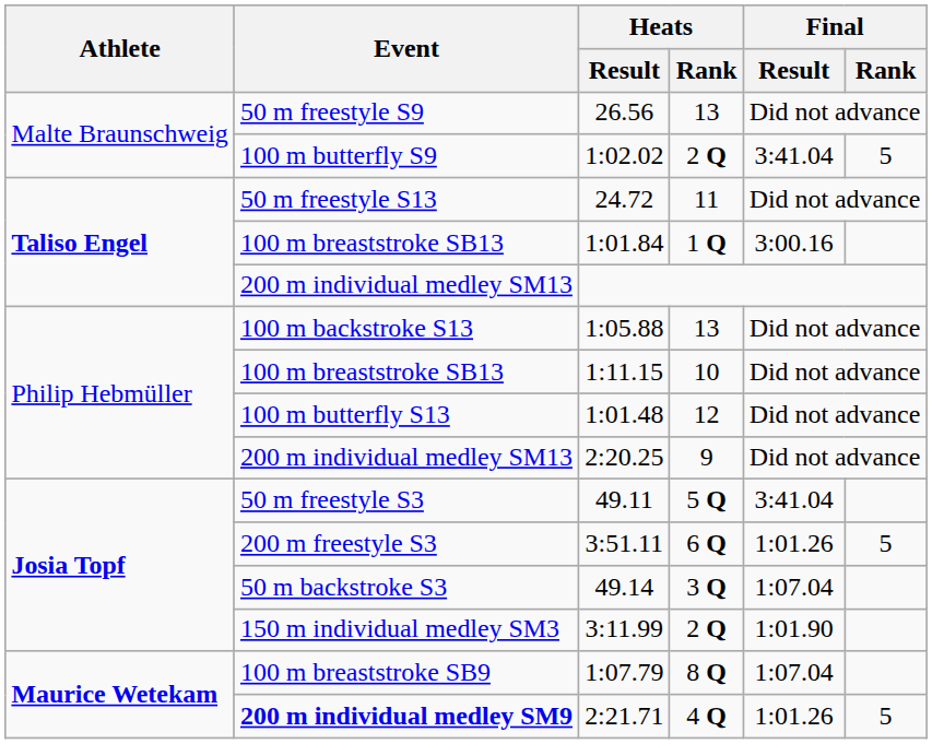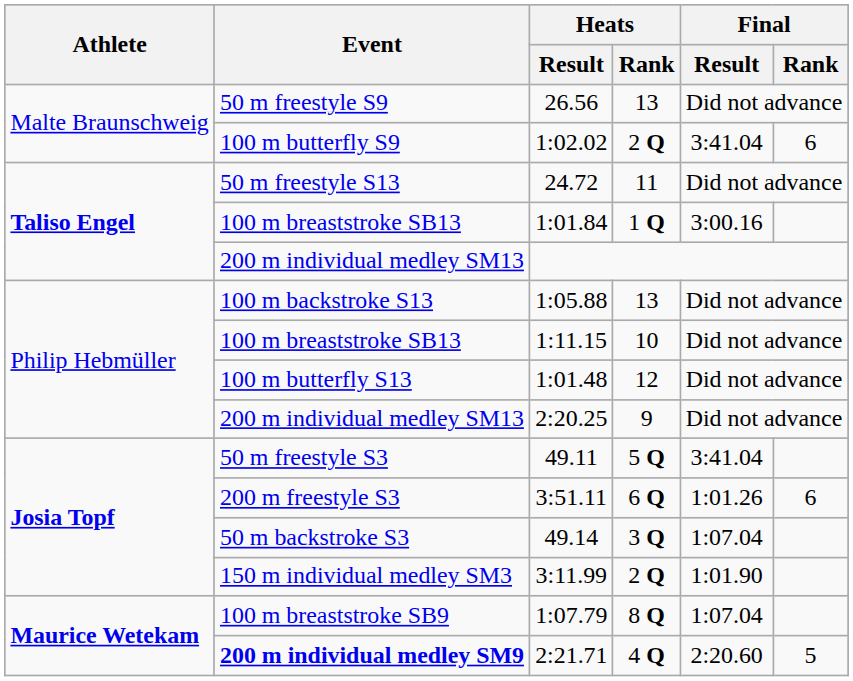1:02.02 | Final / Rank: 5 -> 6
3:51.11 | Final / Rank: 5 -> 6
2:21.71 | Final / Result: 1:01.26 -> 2:20.60
